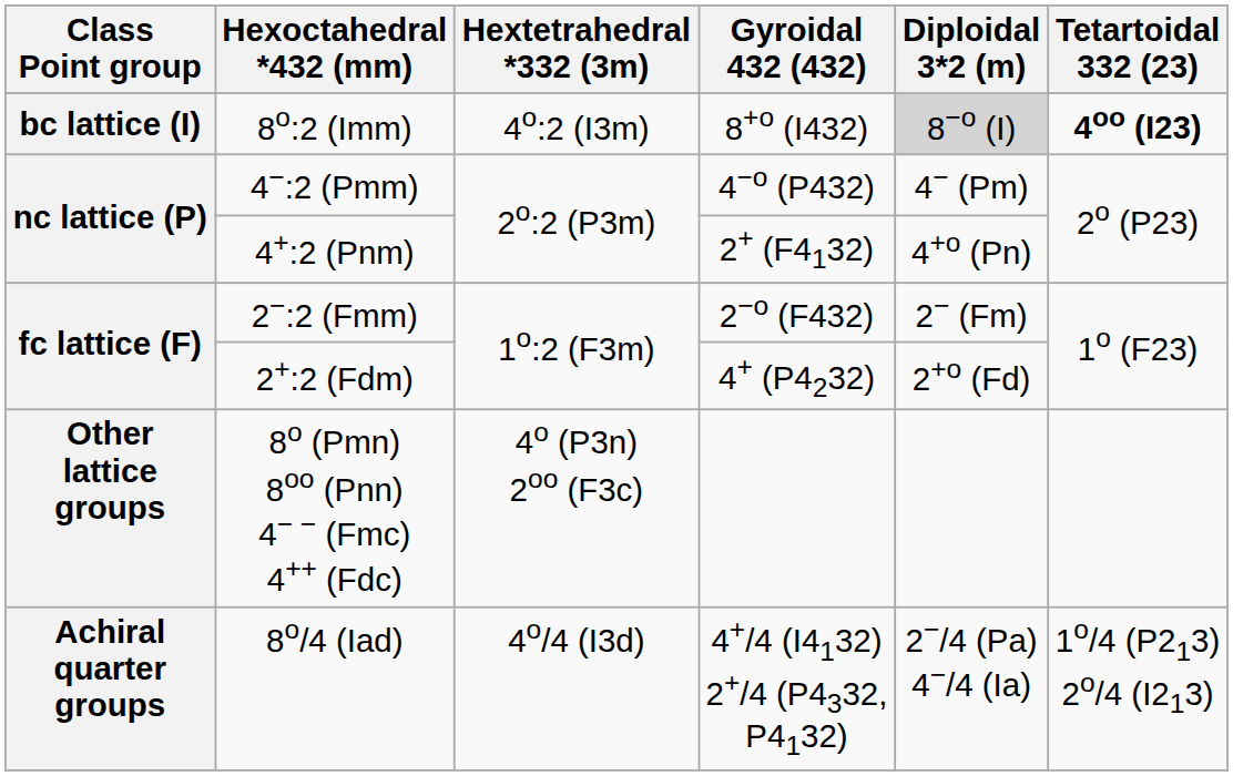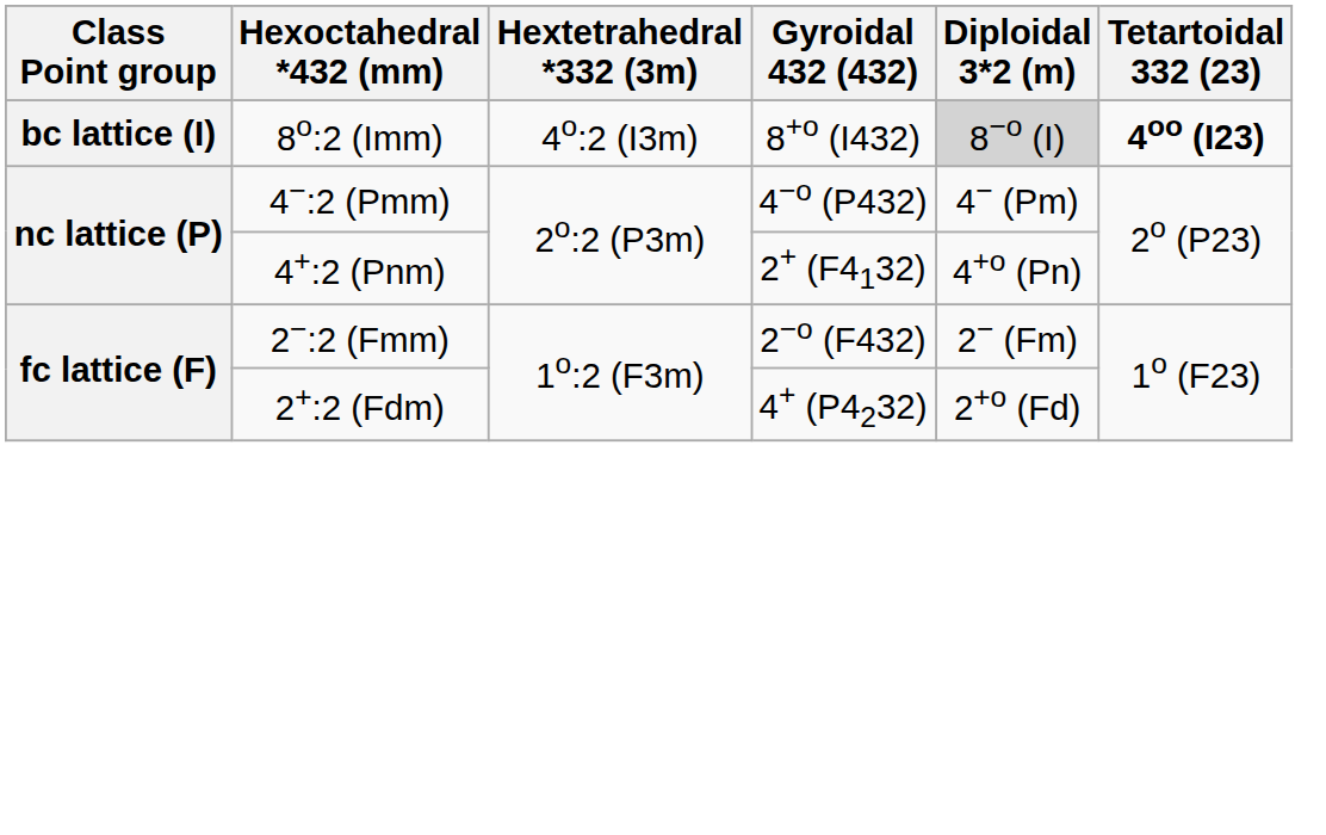- row: Other lattice groups | 8o (Pmn) 8oo (Pnn) 4− − (Fmc) 4++ (Fdc) | 4o (P3n) 2oo (F3c)
- row: Achiral quarter groups | 8o/4 (Iad) | 4o/4 (I3d) | 4+/4 (I4132) 2+/4 (P4332, P4132) | 2−/4 (Pa) 4−/4 (Ia) | 1o/4 (P213) 2o/4 (I213)
